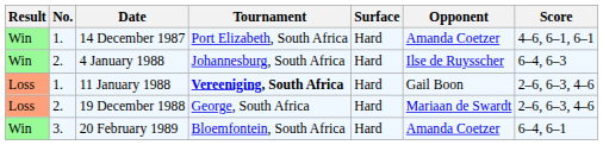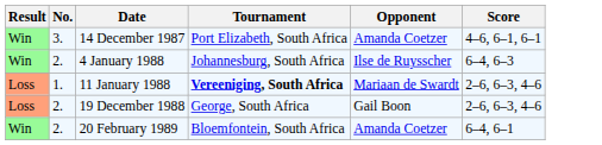- column: Surface | Hard | Hard | Hard | Hard | Hard
14 December 1987 | No.: 1. -> 3.
11 January 1988 | Opponent: Gail Boon -> Mariaan de Swardt
19 December 1988 | Opponent: Mariaan de Swardt -> Gail Boon
20 February 1989 | No.: 3. -> 2.
